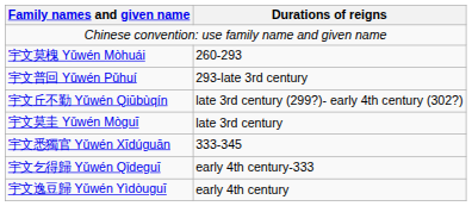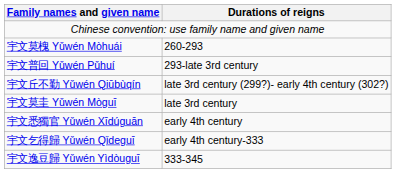宇文悉獨官 Yǔwén Xīdúguān | Durations of reigns: 333-345 -> early 4th century
宇文逸豆歸 Yǔwén Yìdòuguī | Durations of reigns: early 4th century -> 333-345
